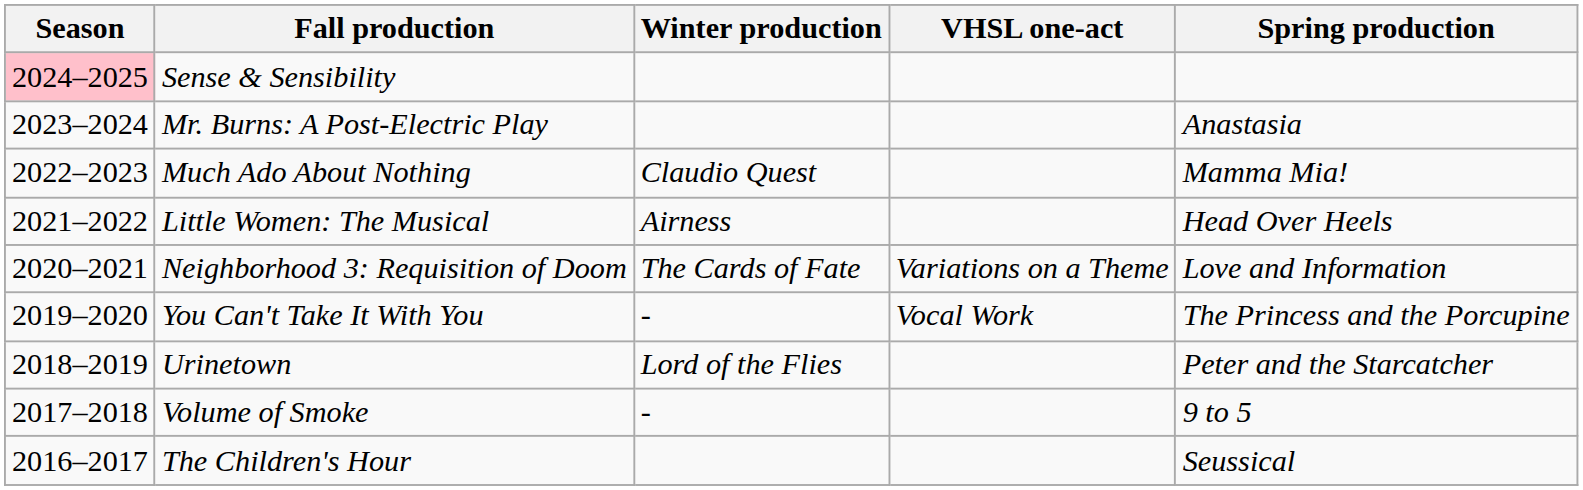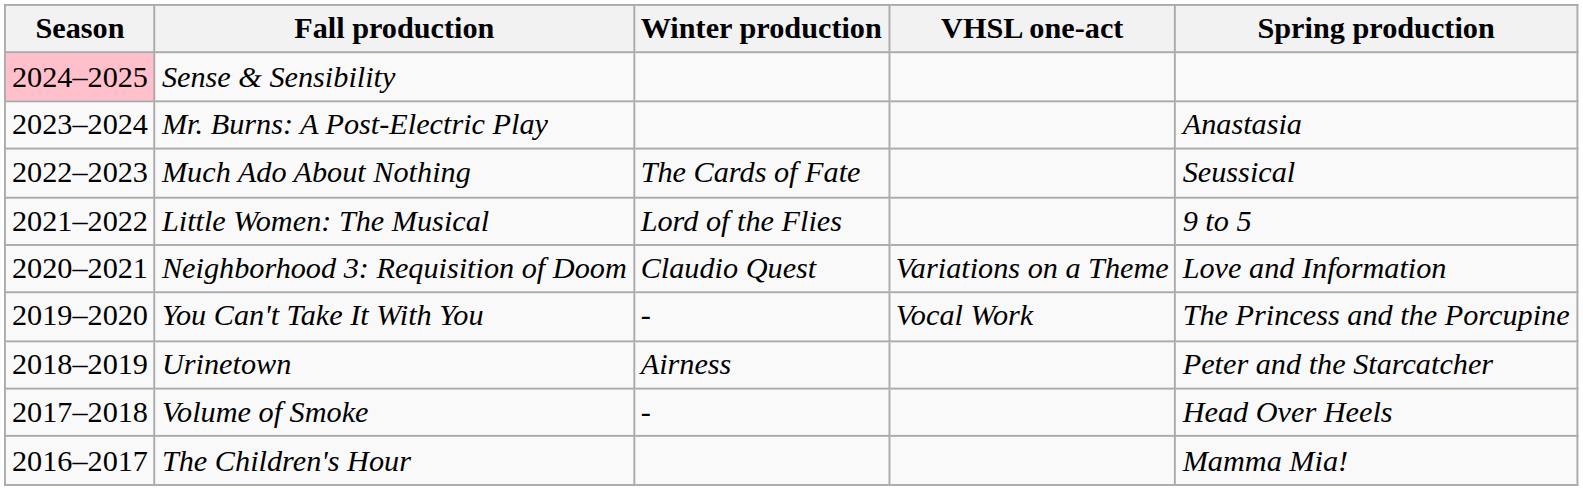Much Ado About Nothing | Winter production: Claudio Quest -> The Cards of Fate
Much Ado About Nothing | Spring production: Mamma Mia! -> Seussical
Little Women: The Musical | Winter production: Airness -> Lord of the Flies
Little Women: The Musical | Spring production: Head Over Heels -> 9 to 5
Neighborhood 3: Requisition of Doom | Winter production: The Cards of Fate -> Claudio Quest
Urinetown | Winter production: Lord of the Flies -> Airness
Volume of Smoke | Spring production: 9 to 5 -> Head Over Heels
The Children's Hour | Spring production: Seussical -> Mamma Mia!
